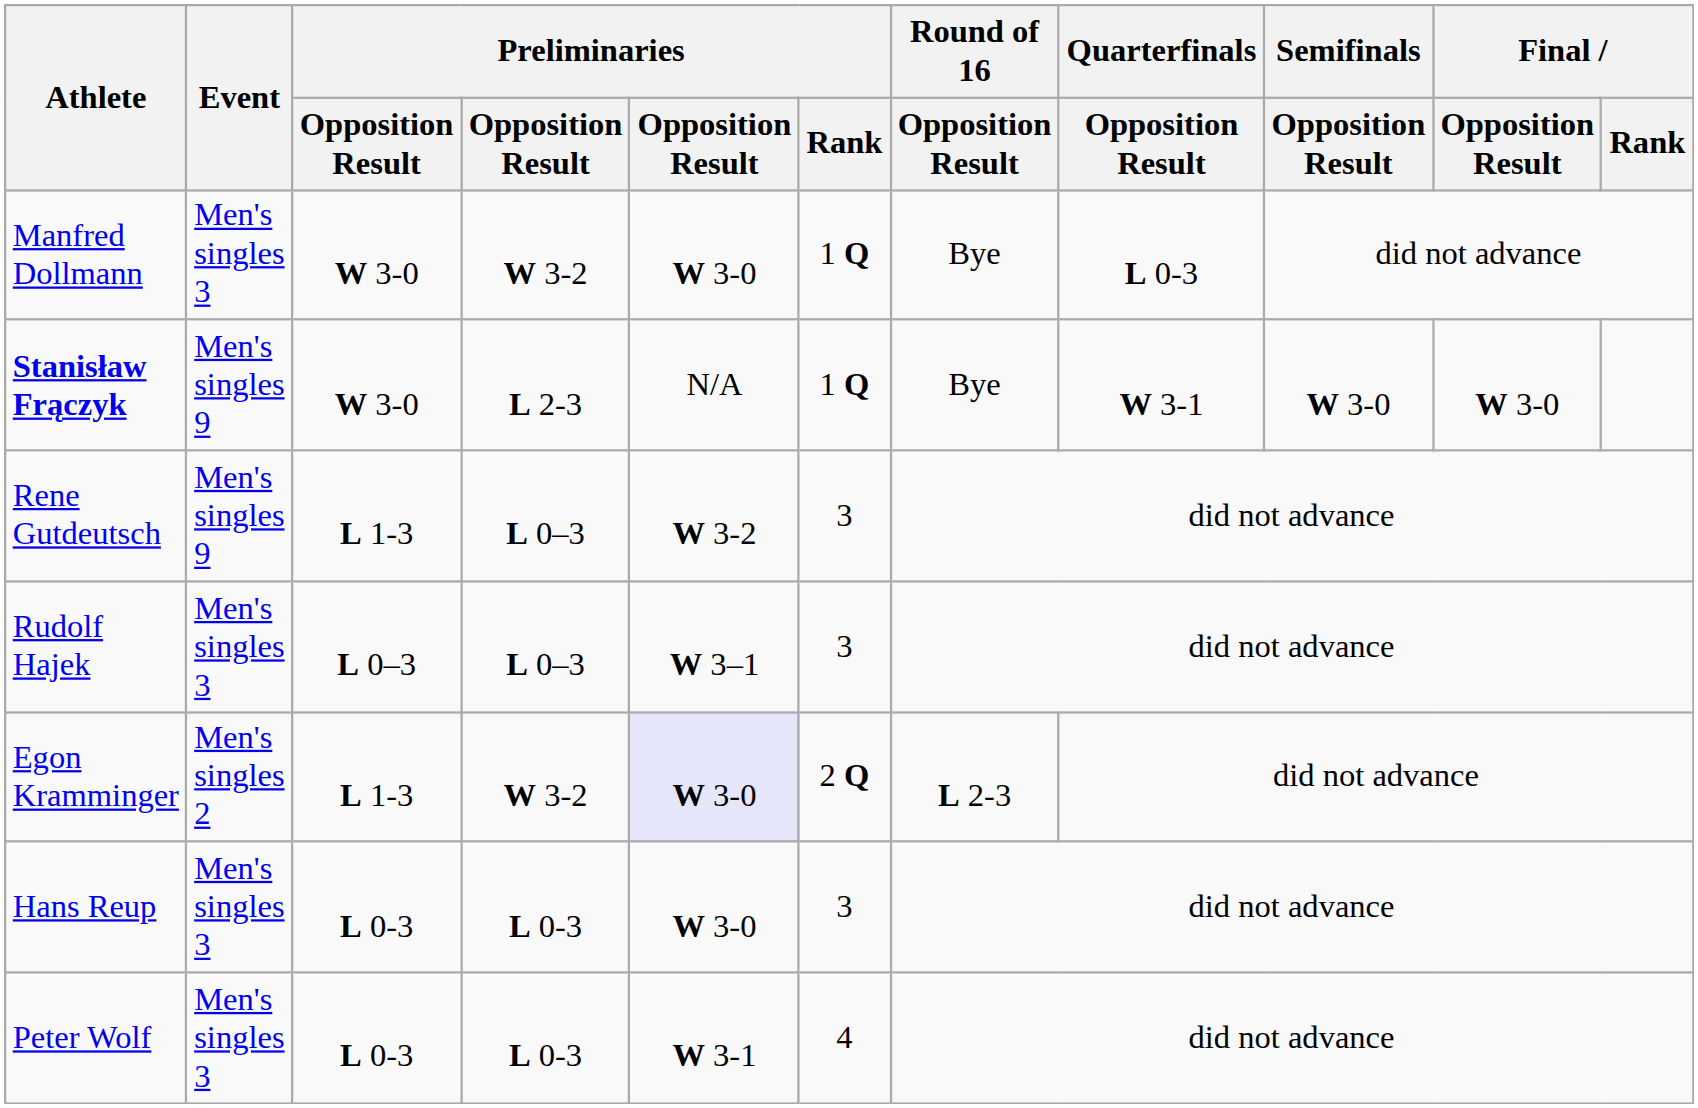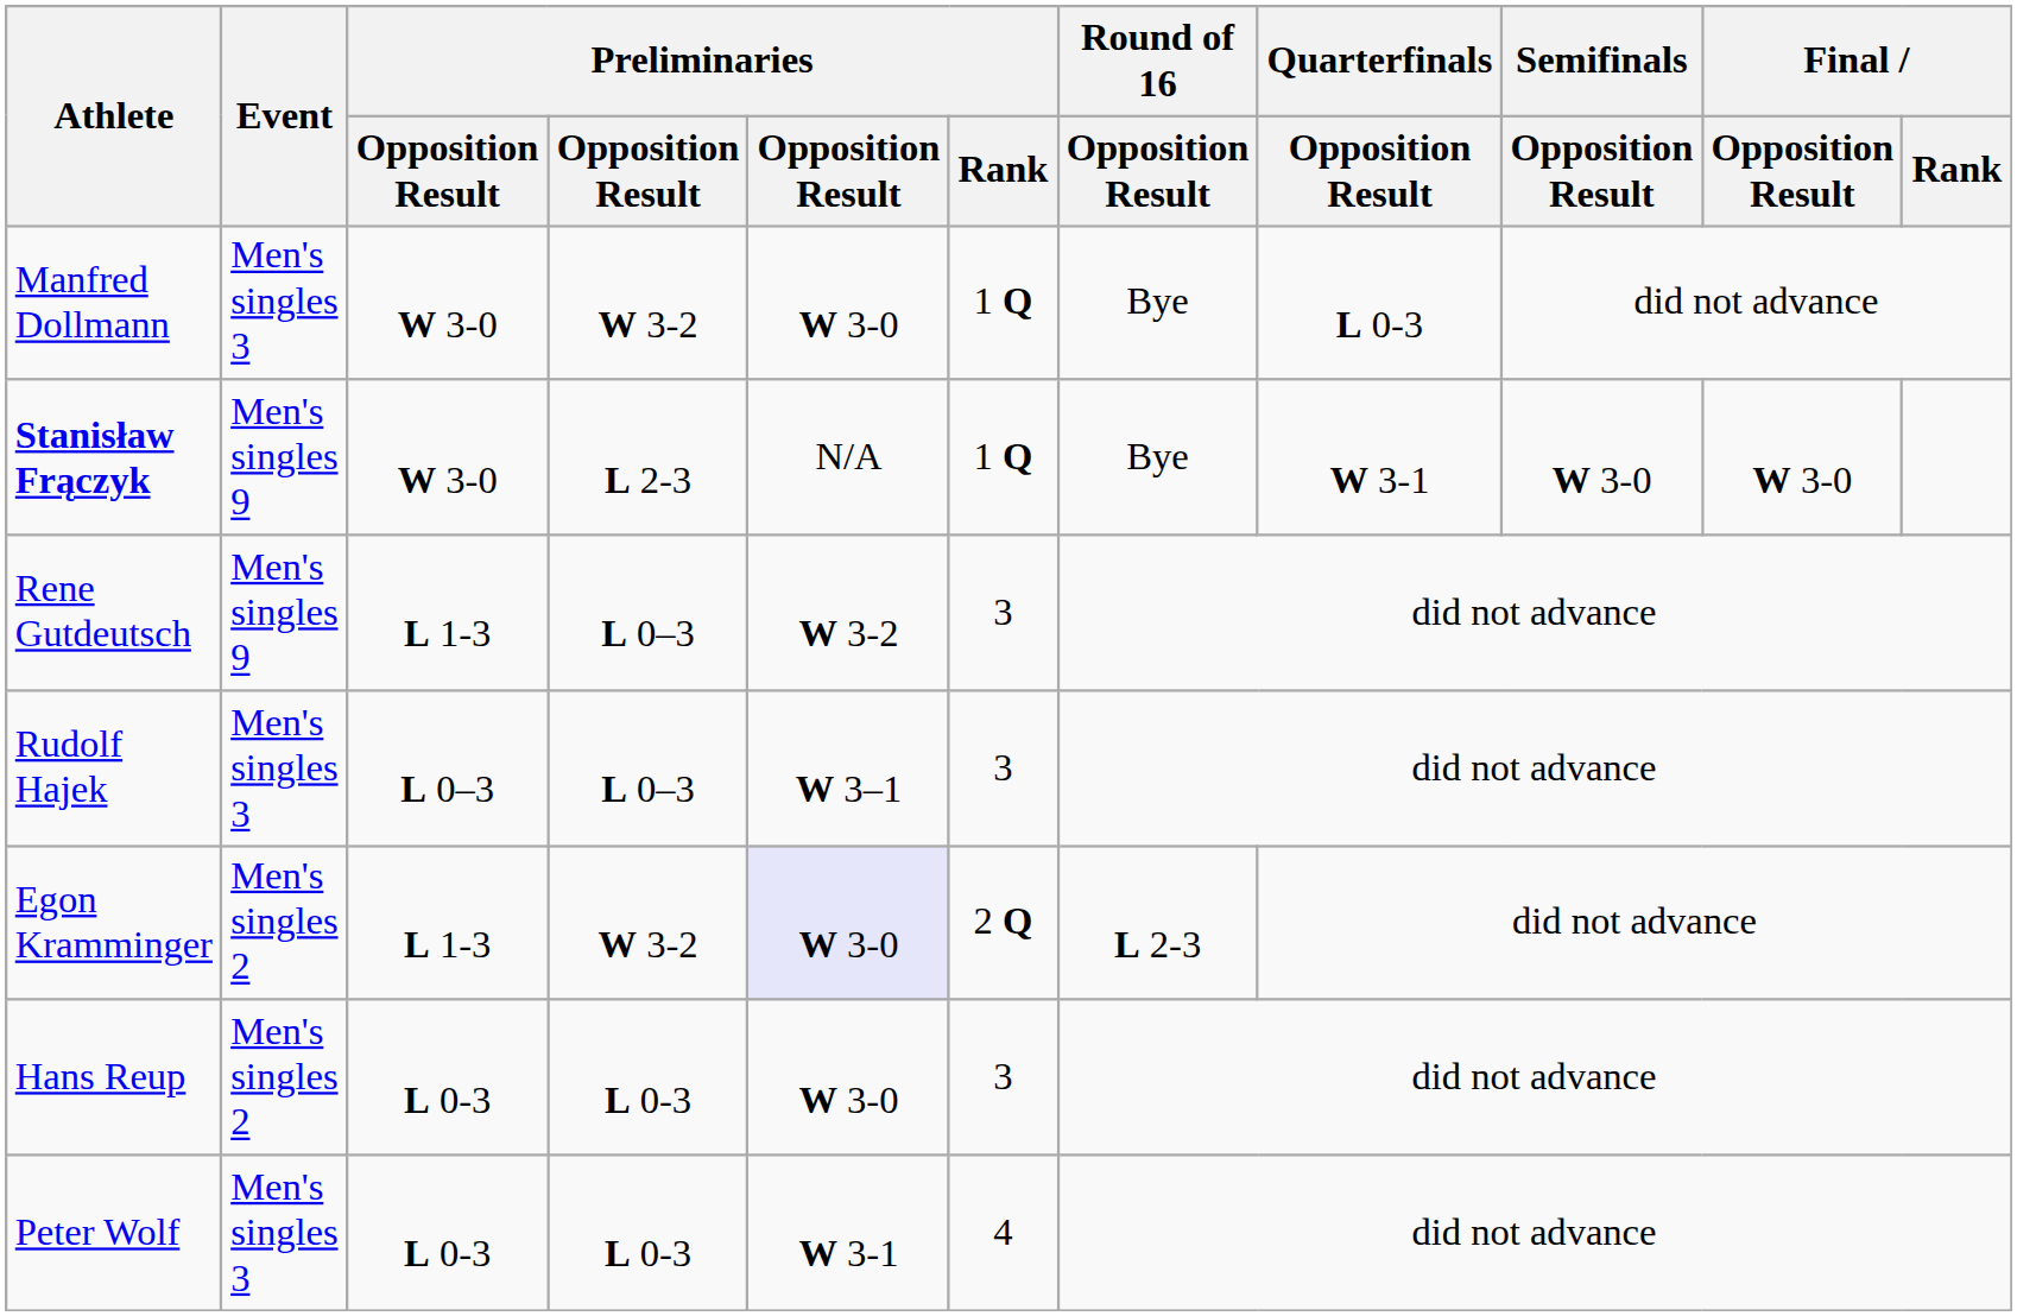Hans Reup | Event: Men's singles 3 -> Men's singles 2
